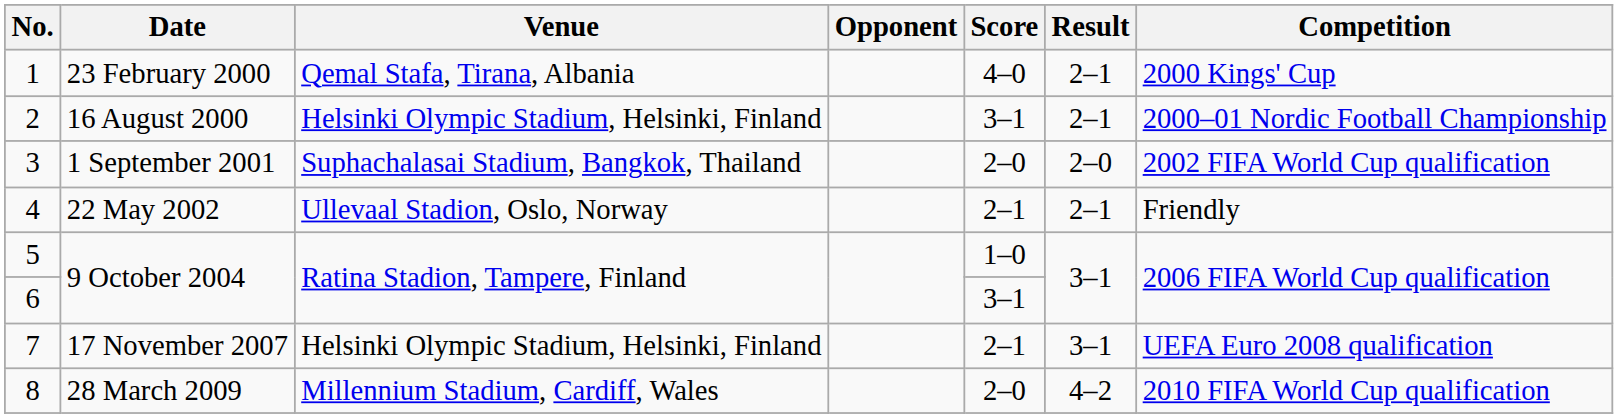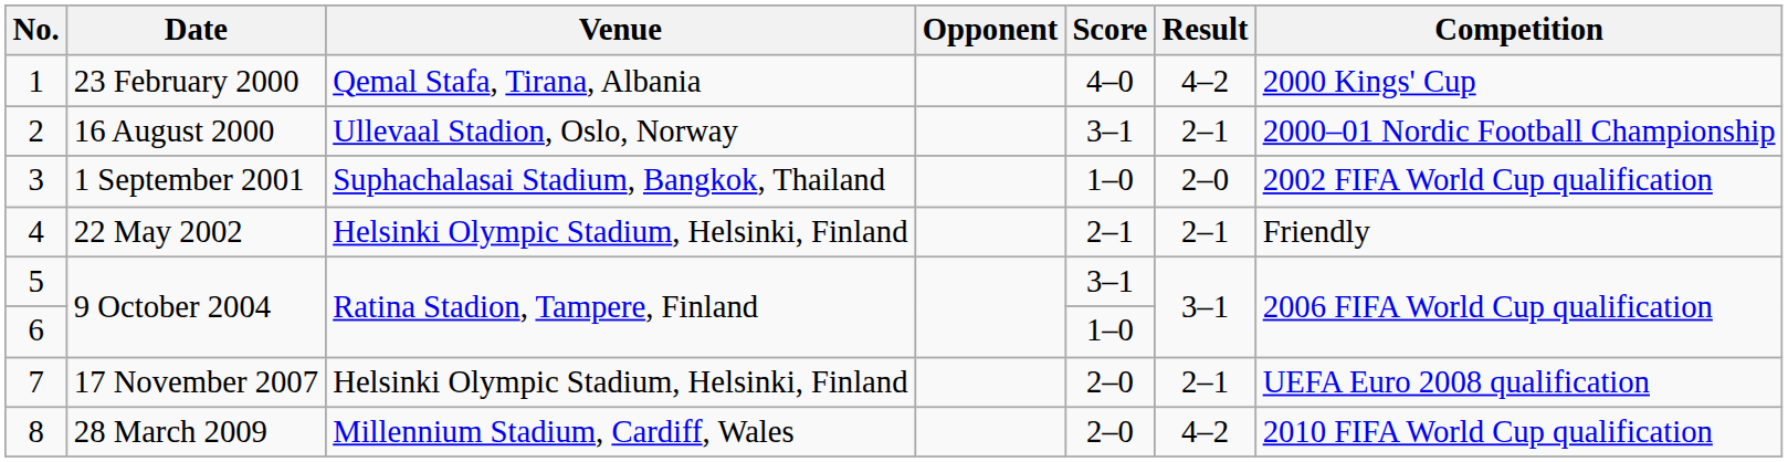1 | Result: 2–1 -> 4–2
2 | Venue: Helsinki Olympic Stadium, Helsinki, Finland -> Ullevaal Stadion, Oslo, Norway
3 | Score: 2–0 -> 1–0
4 | Venue: Ullevaal Stadion, Oslo, Norway -> Helsinki Olympic Stadium, Helsinki, Finland
5 | Score: 1–0 -> 3–1
6 | Score: 3–1 -> 1–0
7 | Score: 2–1 -> 2–0
7 | Result: 3–1 -> 2–1
